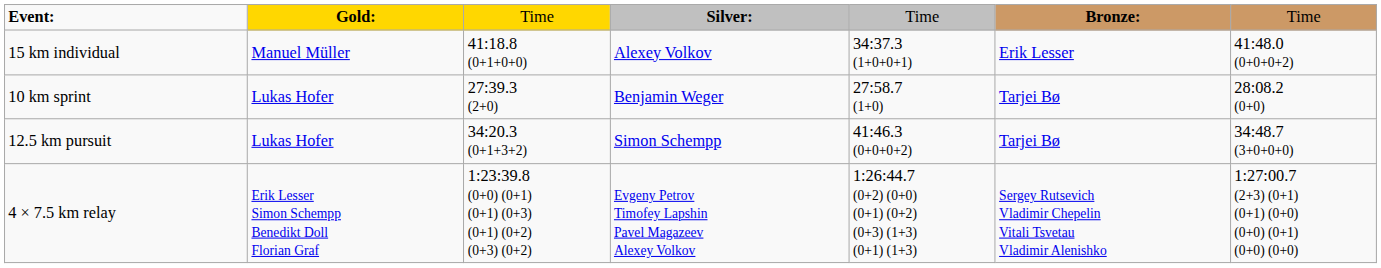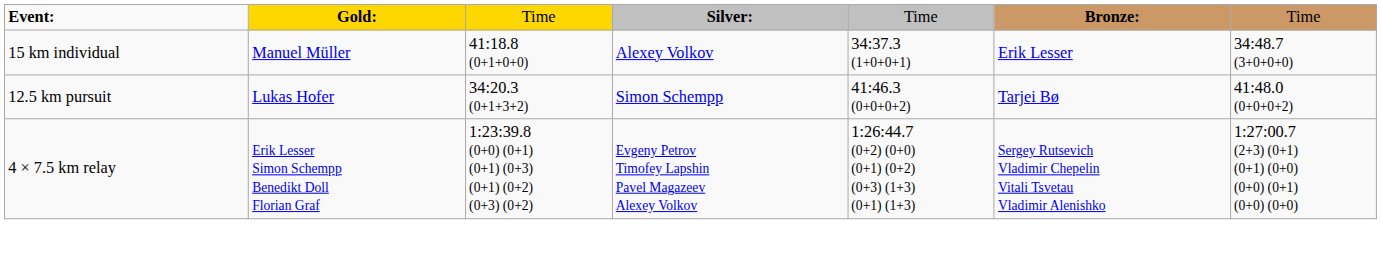15 km individual | column 7: 41:48.0 (0+0+0+2) -> 34:48.7 (3+0+0+0)
- row: 10 km sprint | Lukas Hofer | 27:39.3 (2+0) | Benjamin Weger | 27:58.7 (1+0) | Tarjei Bø | 28:08.2 (0+0)
12.5 km pursuit | column 7: 34:48.7 (3+0+0+0) -> 41:48.0 (0+0+0+2)
